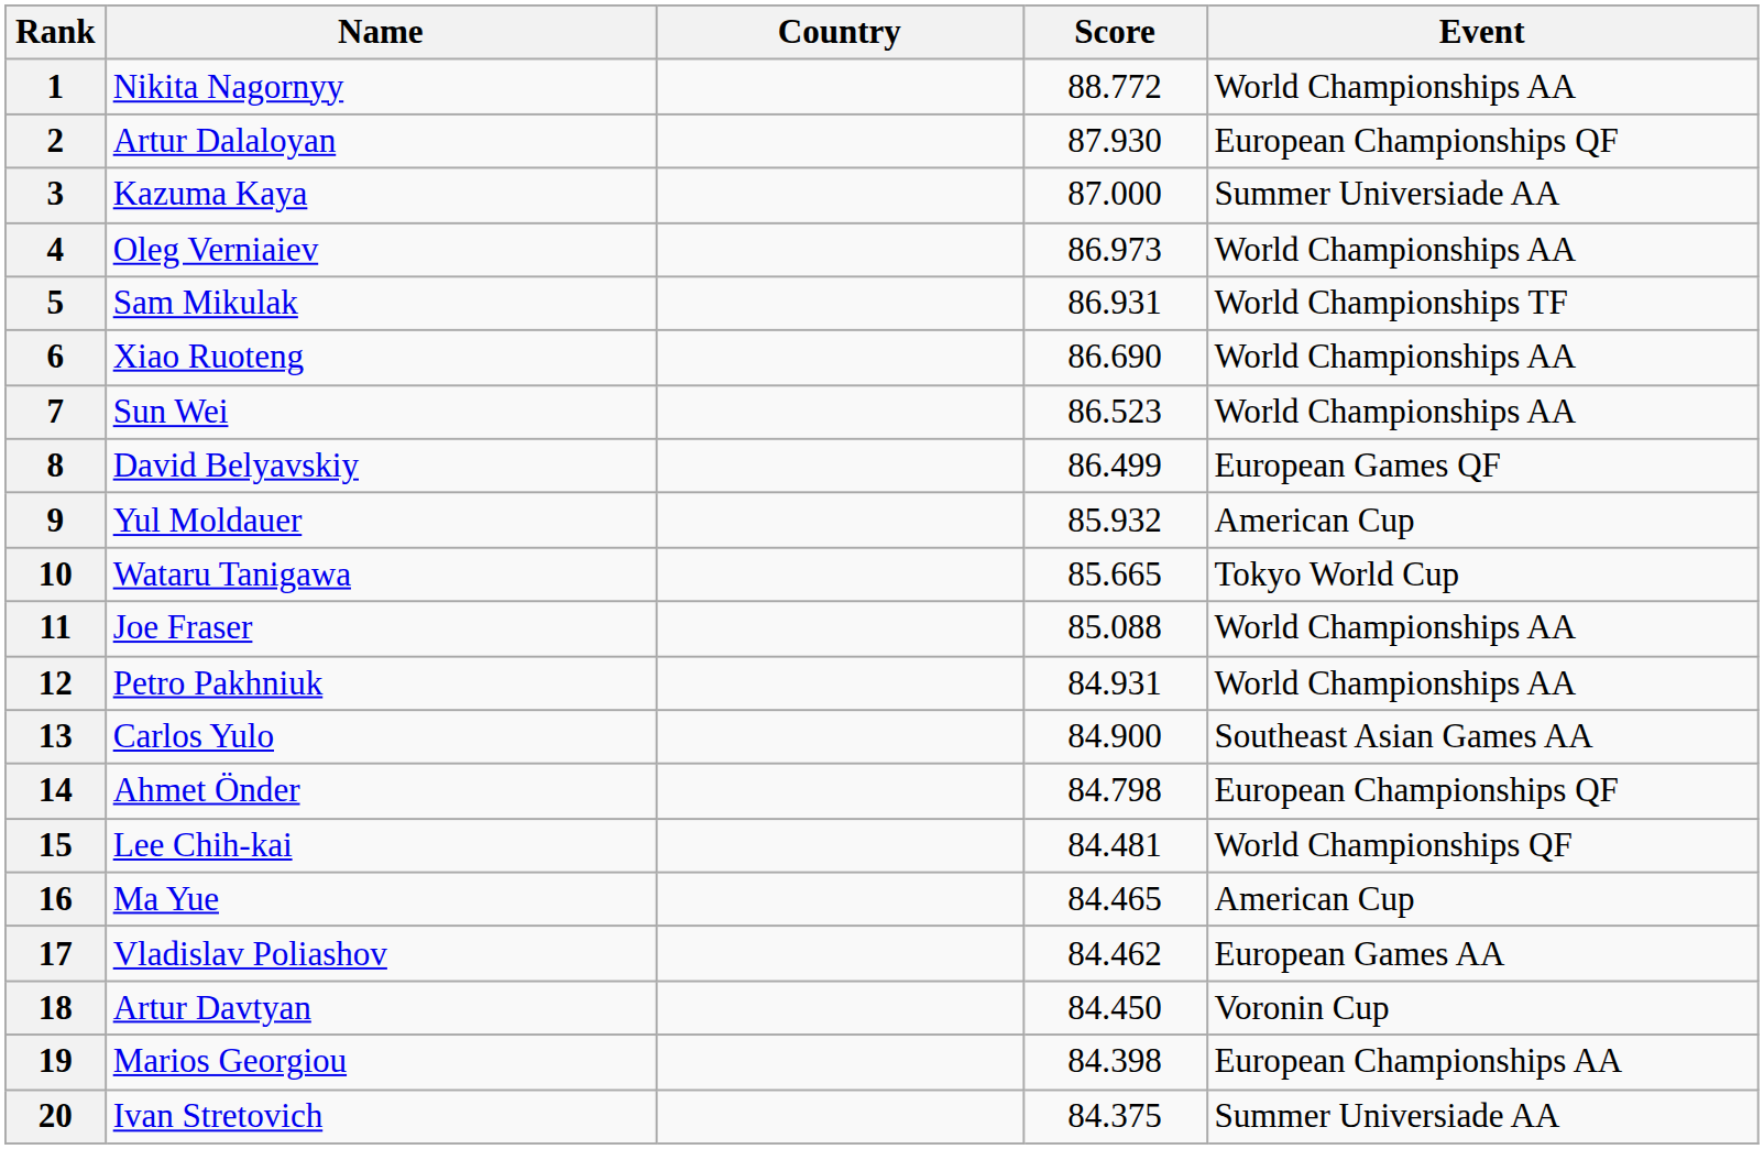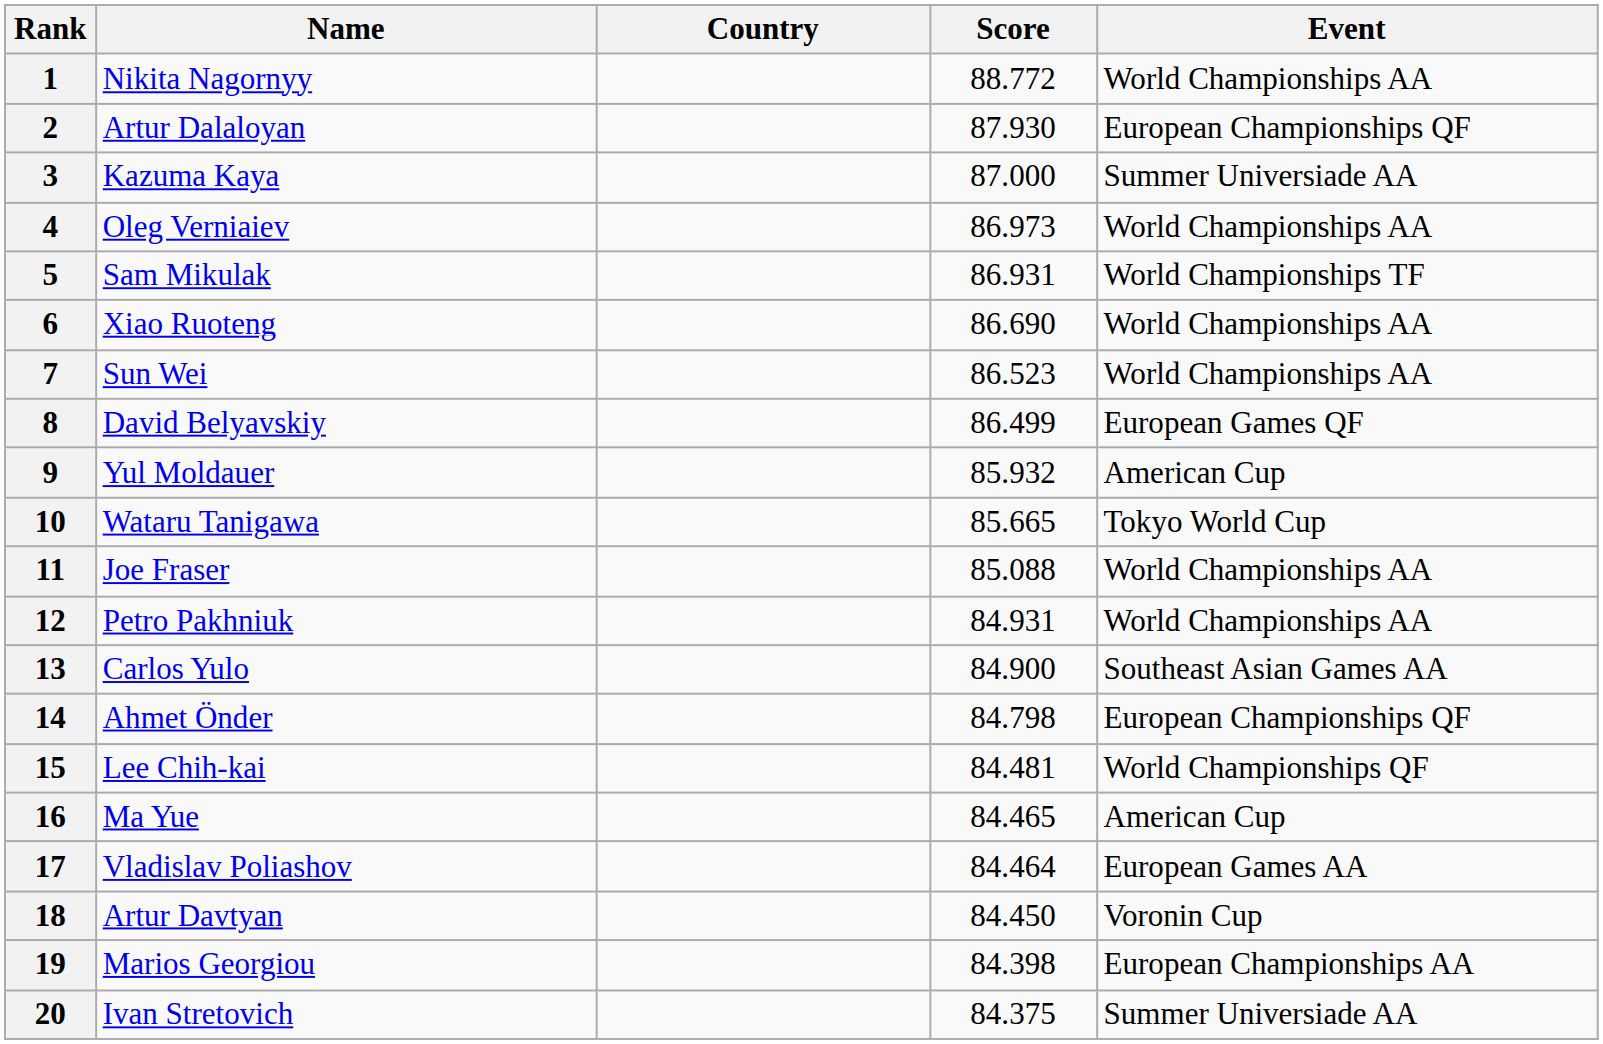17 | Score: 84.462 -> 84.464
